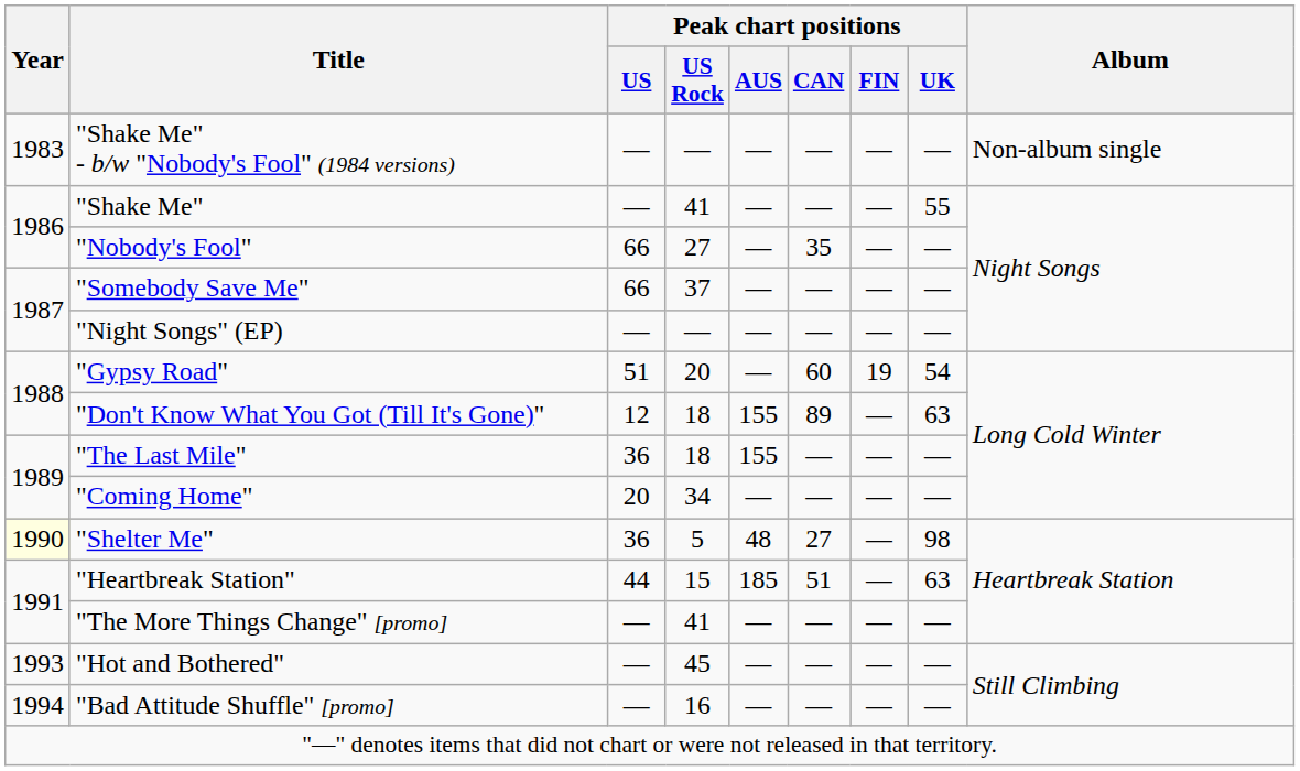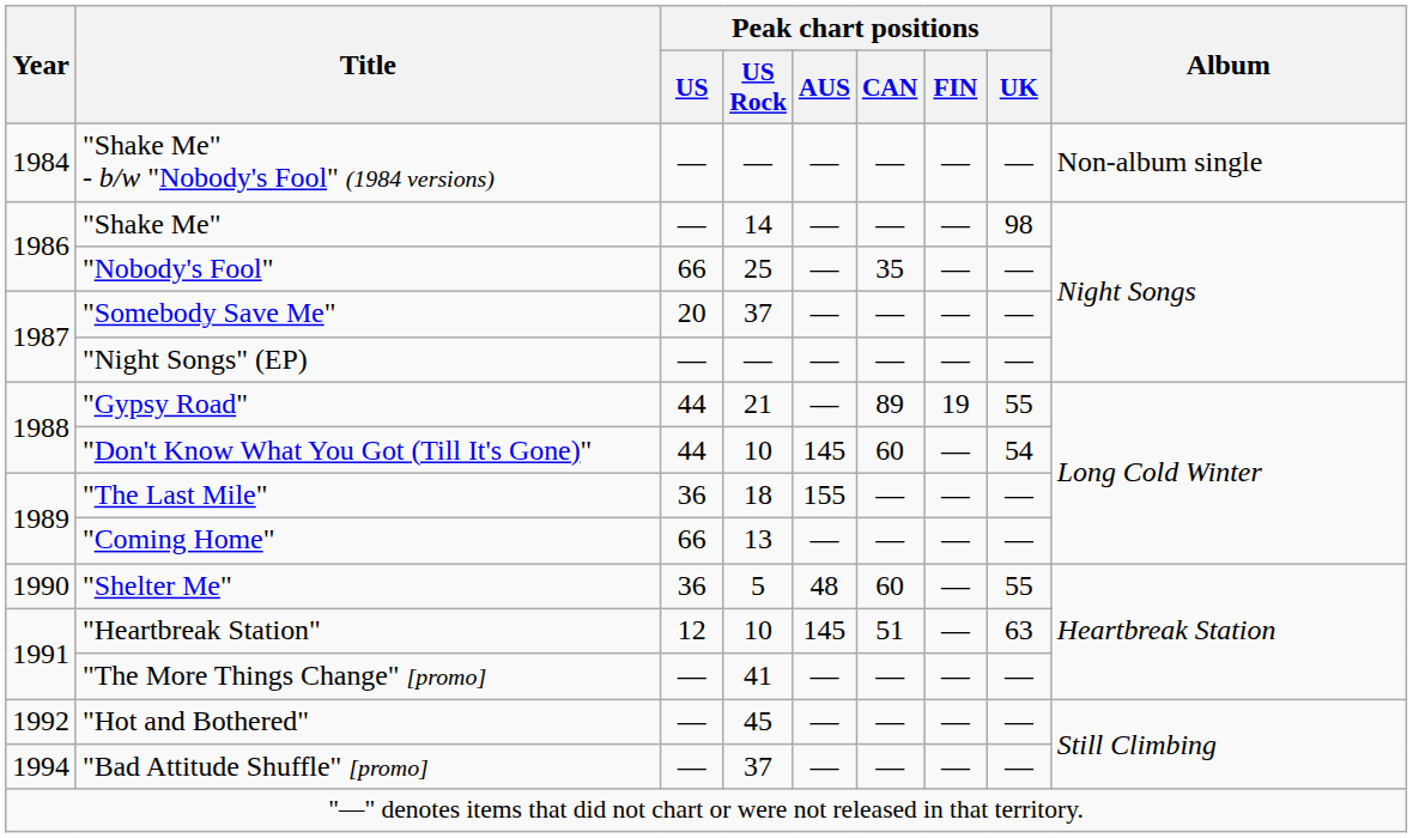"Shake Me" - b/w "Nobody's Fool" (1984 versions) | Year: 1983 -> 1984
"Shake Me" | Peak chart positions / US Rock: 41 -> 14
"Shake Me" | Peak chart positions / UK: 55 -> 98
"Nobody's Fool" | Peak chart positions / US Rock: 27 -> 25
"Somebody Save Me" | Peak chart positions / US: 66 -> 20
"Gypsy Road" | Peak chart positions / US: 51 -> 44
"Gypsy Road" | Peak chart positions / US Rock: 20 -> 21
"Gypsy Road" | Peak chart positions / CAN: 60 -> 89
"Gypsy Road" | Peak chart positions / UK: 54 -> 55
"Don't Know What You Got (Till It's Gone)" | Peak chart positions / US: 12 -> 44
"Don't Know What You Got (Till It's Gone)" | Peak chart positions / US Rock: 18 -> 10
"Don't Know What You Got (Till It's Gone)" | Peak chart positions / AUS: 155 -> 145
"Don't Know What You Got (Till It's Gone)" | Peak chart positions / CAN: 89 -> 60
"Don't Know What You Got (Till It's Gone)" | Peak chart positions / UK: 63 -> 54
"Coming Home" | Peak chart positions / US: 20 -> 66
"Coming Home" | Peak chart positions / US Rock: 34 -> 13
"Shelter Me" | Year: lightyellow background -> no background
"Shelter Me" | Peak chart positions / CAN: 27 -> 60
"Shelter Me" | Peak chart positions / UK: 98 -> 55
"Heartbreak Station" | Peak chart positions / US: 44 -> 12
"Heartbreak Station" | Peak chart positions / US Rock: 15 -> 10
"Heartbreak Station" | Peak chart positions / AUS: 185 -> 145
"Hot and Bothered" | Year: 1993 -> 1992
"Bad Attitude Shuffle" [promo] | Peak chart positions / US Rock: 16 -> 37
